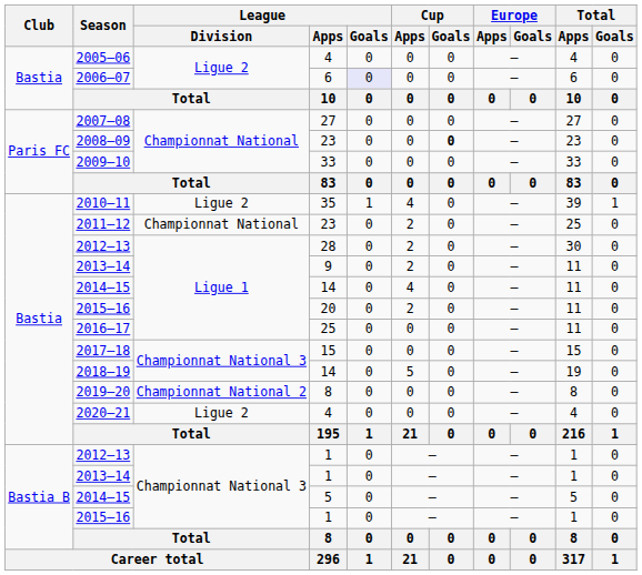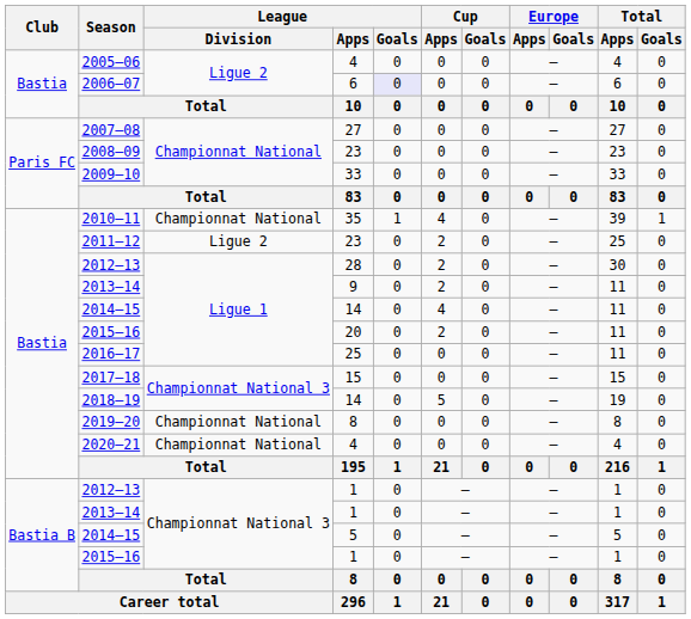2008–09 | Cup / Goals: bold -> normal
2010–11 | League / Division: Ligue 2 -> Championnat National
2011–12 | League / Division: Championnat National -> Ligue 2
2019–20 | League / Division: Championnat National 2 -> Championnat National
2020–21 | League / Division: Ligue 2 -> Championnat National
